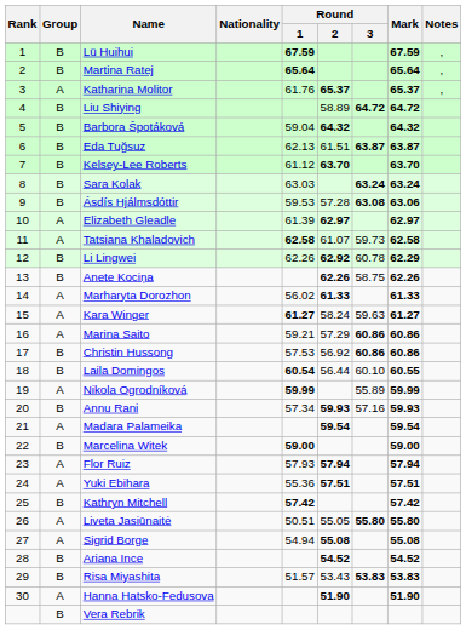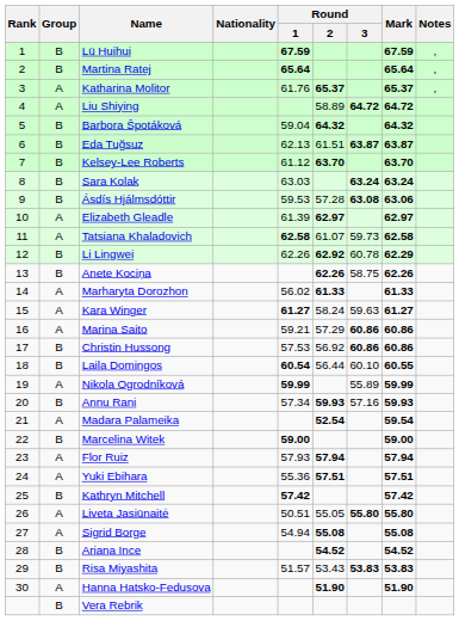Liu Shiying | Group: B -> A
Madara Palameika | Round / 2: 59.54 -> 52.54
